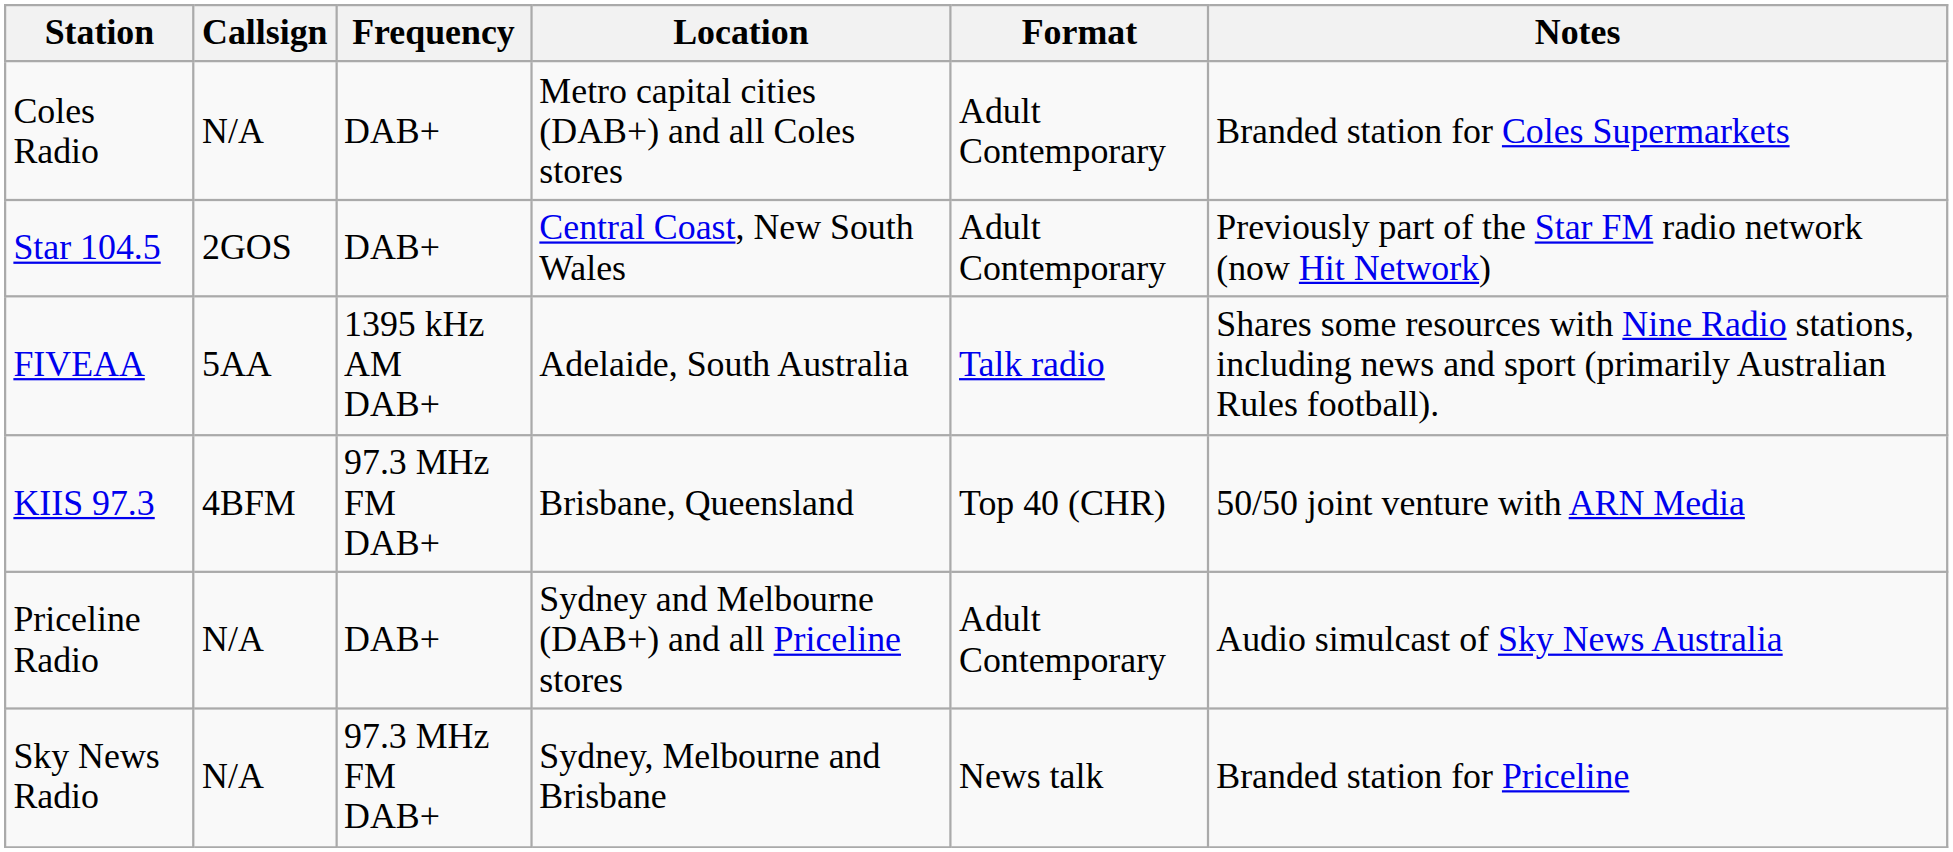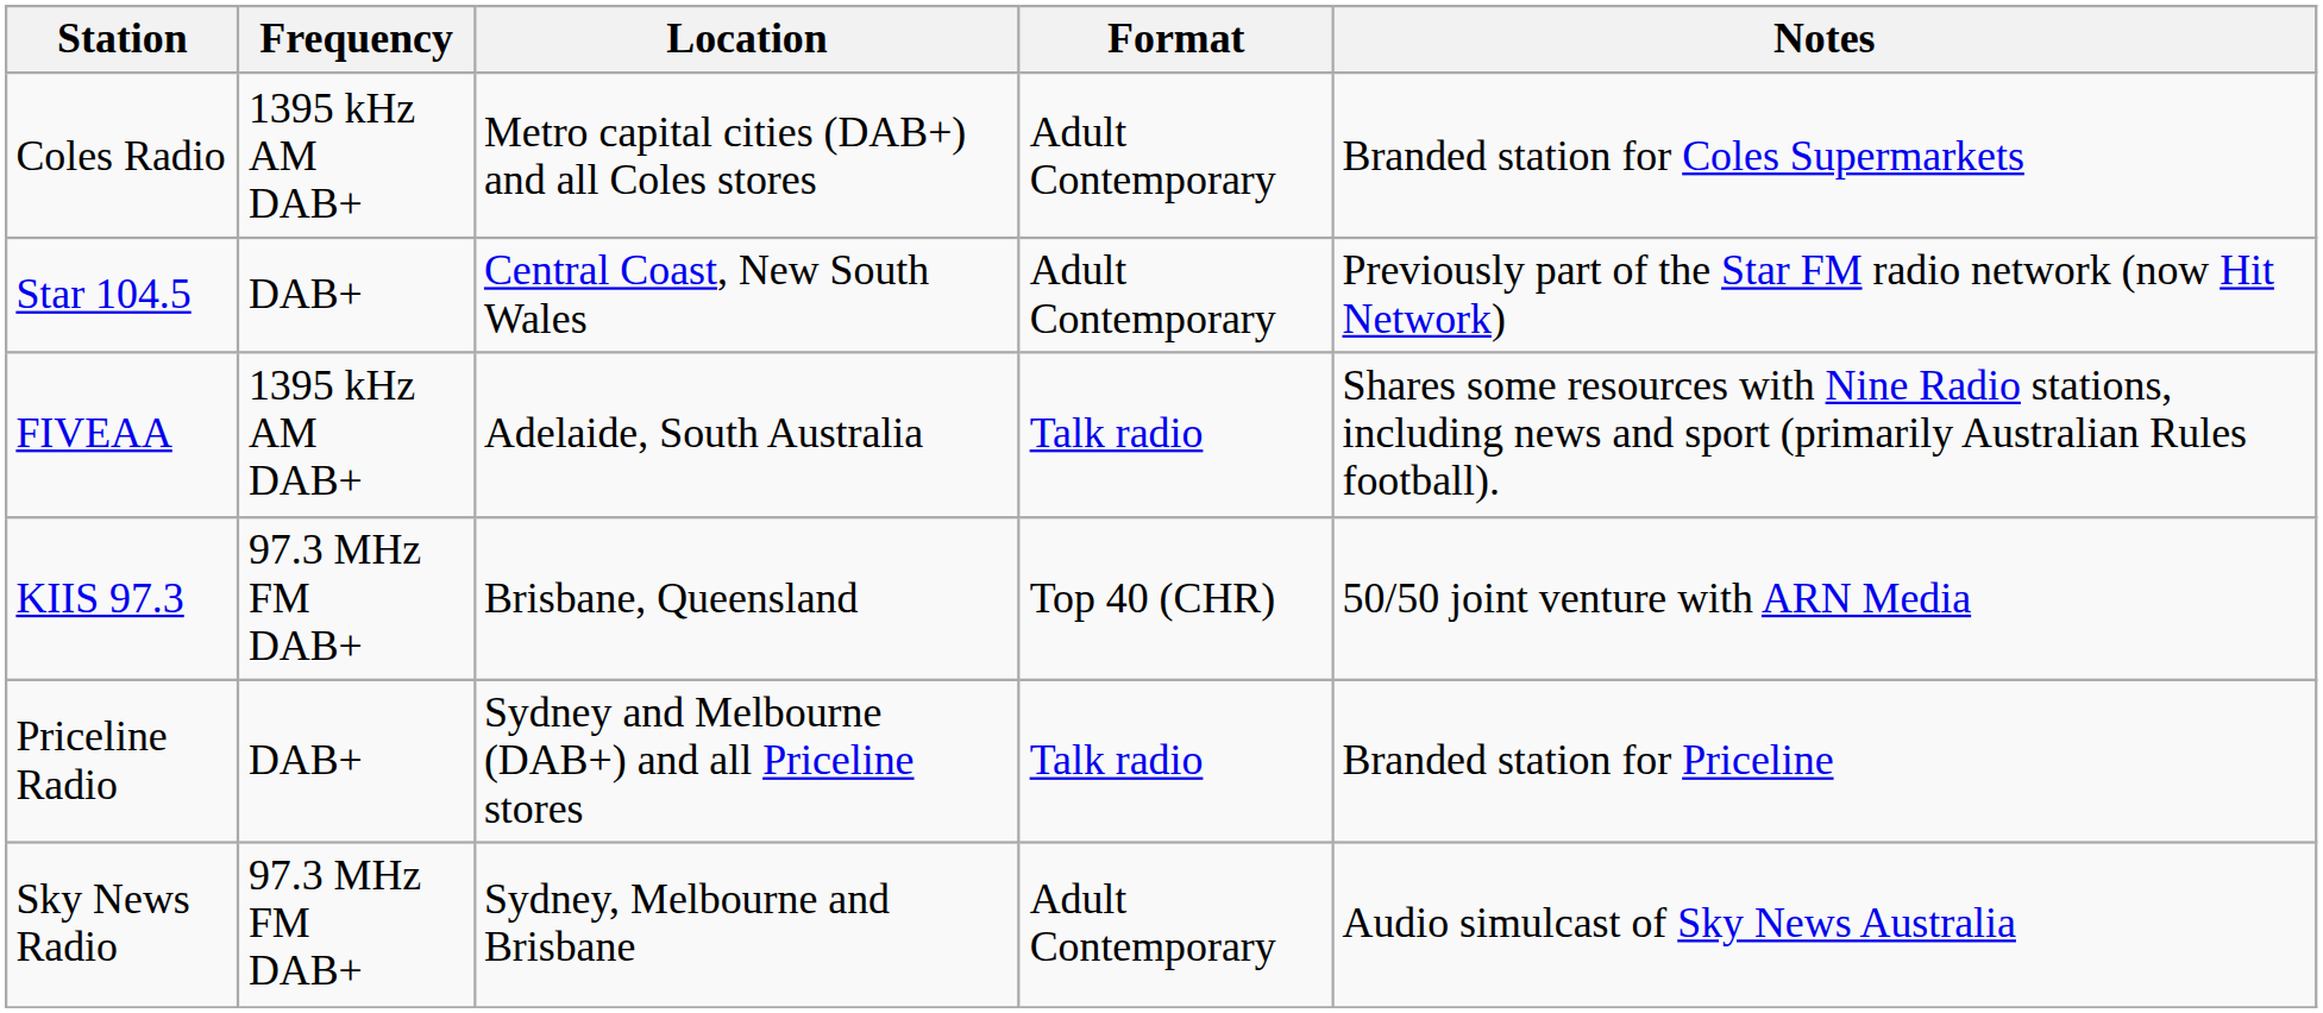- column: Callsign | N/A | 2GOS | 5AA | 4BFM | N/A | N/A
Coles Radio | Frequency: DAB+ -> 1395 kHz AM DAB+
Priceline Radio | Format: Adult Contemporary -> Talk radio
Priceline Radio | Notes: Audio simulcast of Sky News Australia -> Branded station for Priceline
Sky News Radio | Format: News talk -> Adult Contemporary
Sky News Radio | Notes: Branded station for Priceline -> Audio simulcast of Sky News Australia
